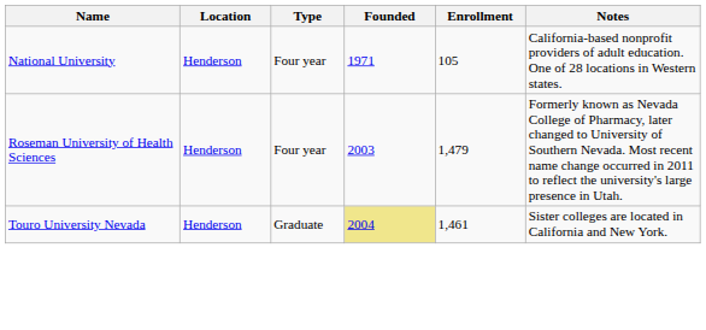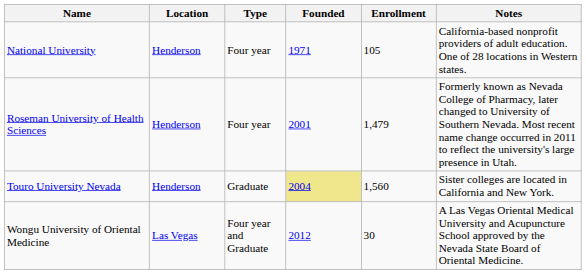Roseman University of Health Sciences | Founded: 2003 -> 2001
Touro University Nevada | Enrollment: 1,461 -> 1,560
+ row: Wongu University of Oriental Medicine | Las Vegas | Four year and Graduate | 2012 | 30 | A Las Vegas Oriental Medical University and Acupuncture School approved by the Nevada State Board of Oriental Medicine.
